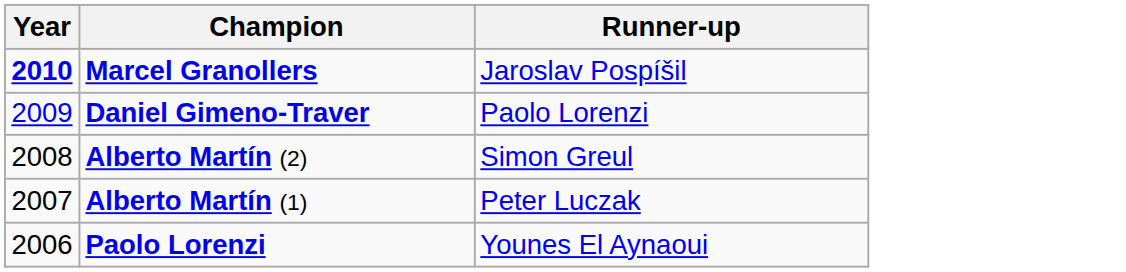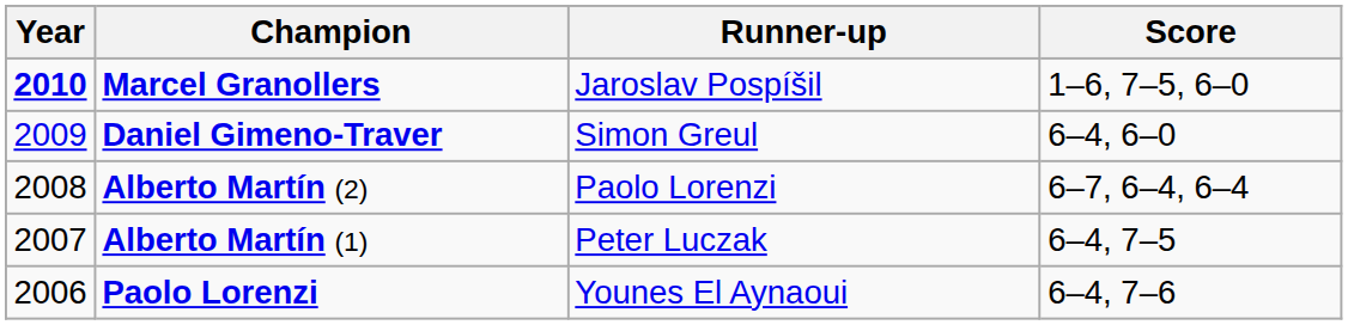+ column: Score | 1–6, 7–5, 6–0 | 6–4, 6–0 | 6–7, 6–4, 6–4 | 6–4, 7–5 | 6–4, 7–6
Daniel Gimeno-Traver | Runner-up: Paolo Lorenzi -> Simon Greul
Alberto Martín (2) | Runner-up: Simon Greul -> Paolo Lorenzi
